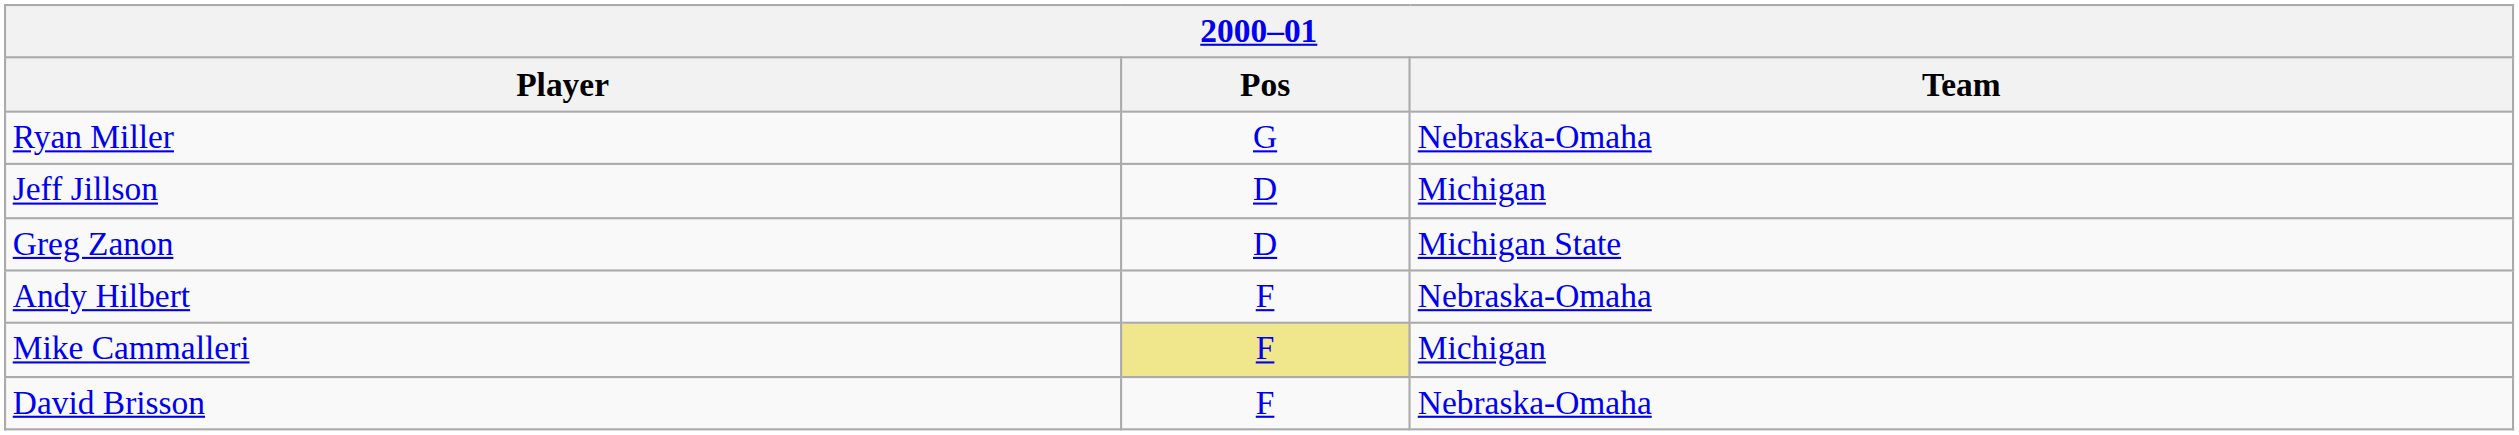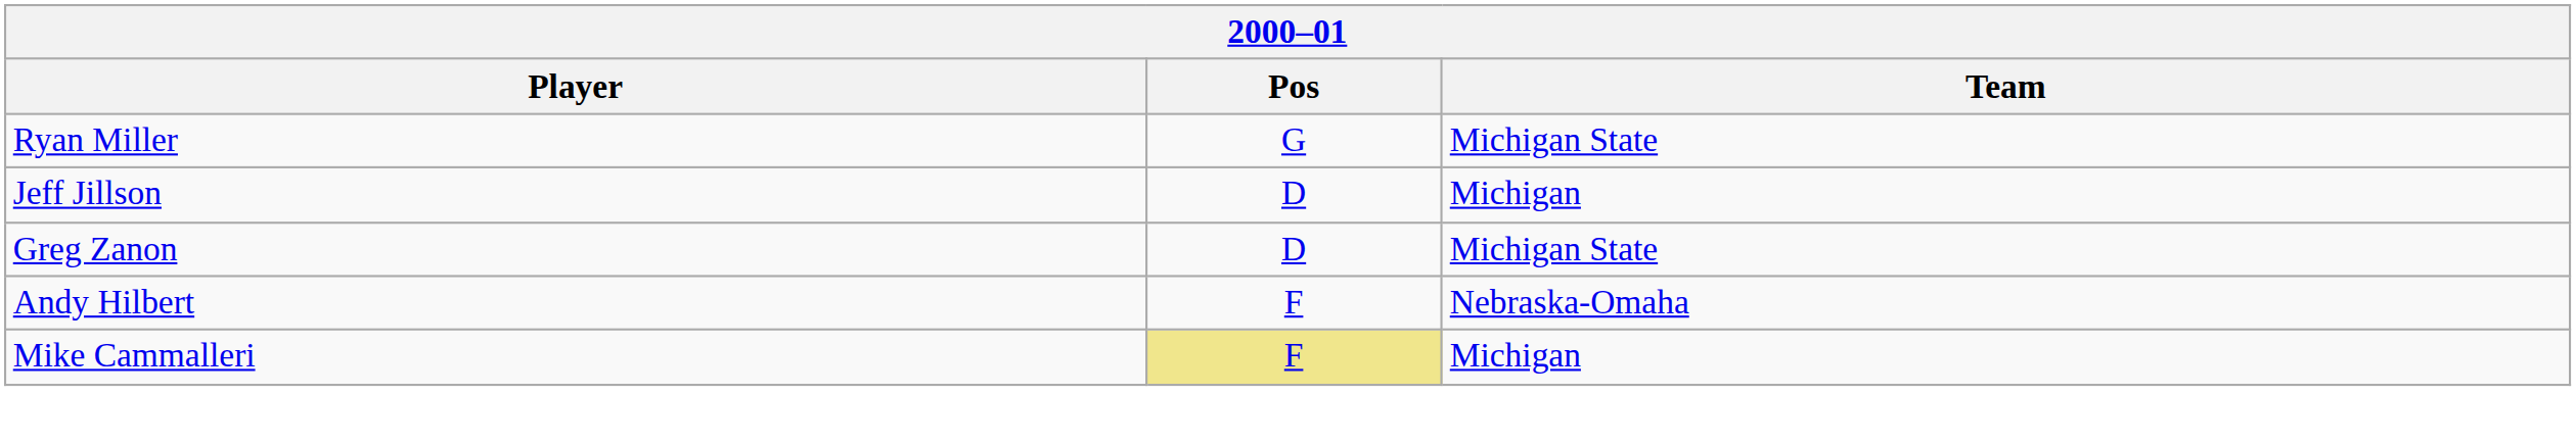Ryan Miller | Team: Nebraska-Omaha -> Michigan State
- row: David Brisson | F | Nebraska-Omaha
